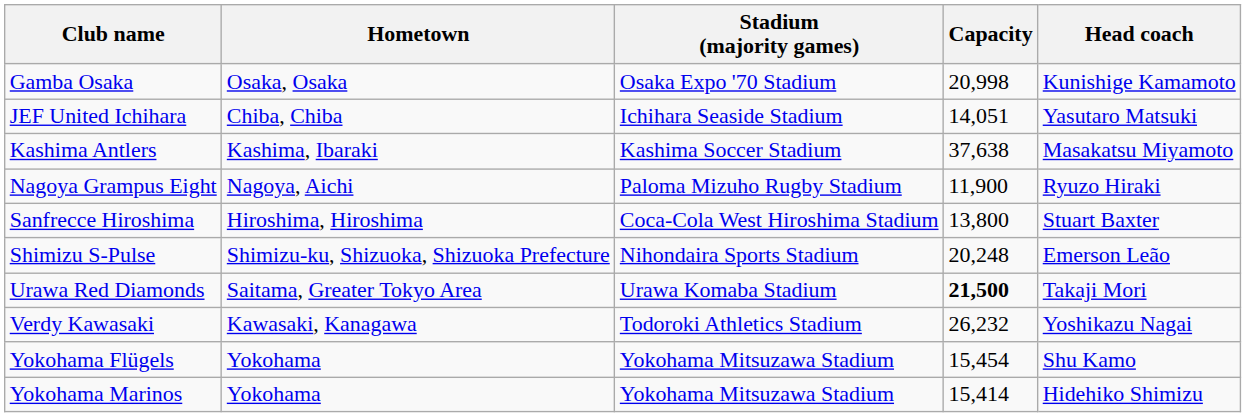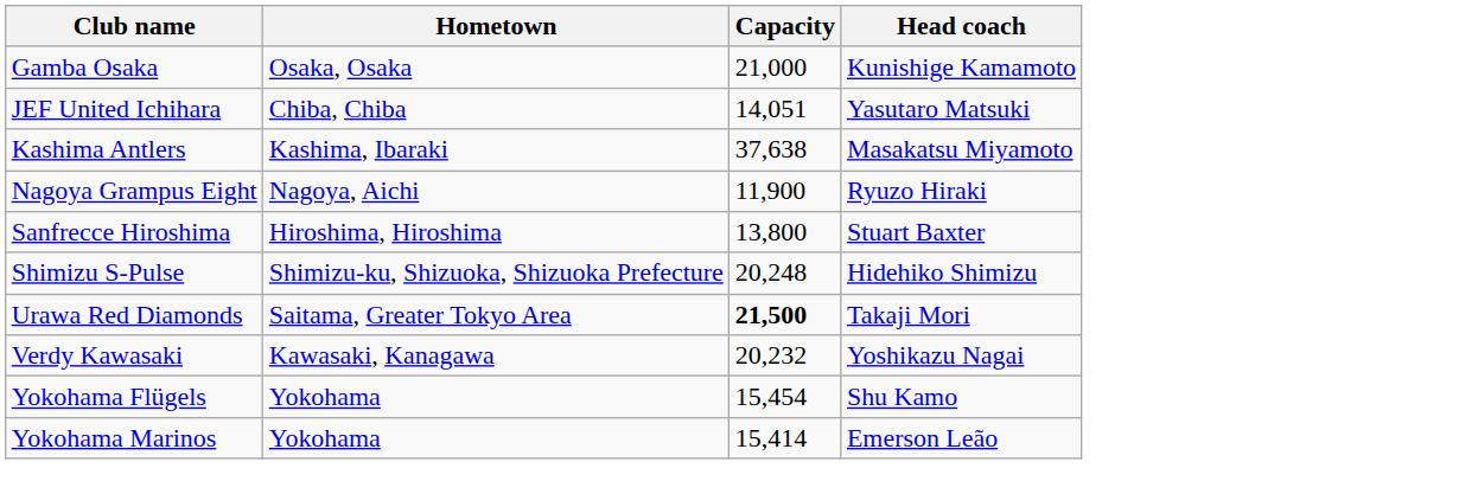- column: Stadium (majority games) | Osaka Expo '70 Stadium | Ichihara Seaside Stadium | Kashima Soccer Stadium | Paloma Mizuho Rugby Stadium | Coca-Cola West Hiroshima Stadium | Nihondaira Sports Stadium | Urawa Komaba Stadium | Todoroki Athletics Stadium | Yokohama Mitsuzawa Stadium | Yokohama Mitsuzawa Stadium
Gamba Osaka | Capacity: 20,998 -> 21,000
Shimizu S-Pulse | Head coach: Emerson Leão -> Hidehiko Shimizu
Verdy Kawasaki | Capacity: 26,232 -> 20,232
Yokohama Marinos | Head coach: Hidehiko Shimizu -> Emerson Leão
